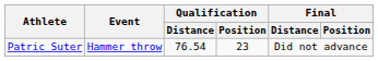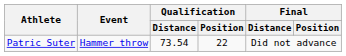Patric Suter | Qualification / Distance: 76.54 -> 73.54
Patric Suter | Qualification / Position: 23 -> 22
